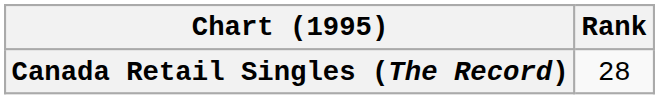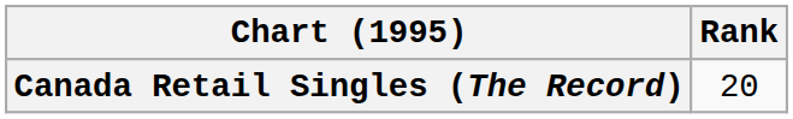Canada Retail Singles (The Record) | Rank: 28 -> 20
